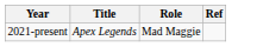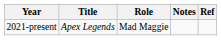+ column: Notes
